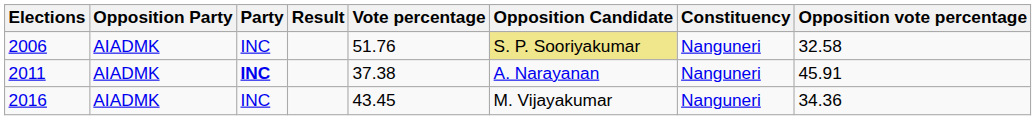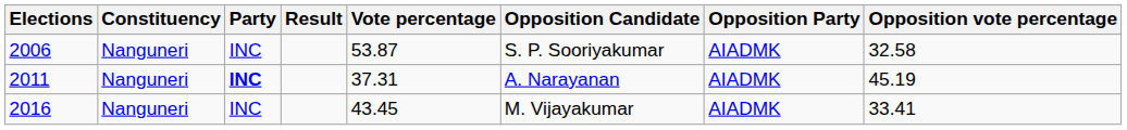columns swapped: Constituency <-> Opposition Party
2006 | Vote percentage: 51.76 -> 53.87
2006 | Opposition Candidate: khaki background -> no background
2011 | Vote percentage: 37.38 -> 37.31
2011 | Opposition vote percentage: 45.91 -> 45.19
2016 | Opposition vote percentage: 34.36 -> 33.41
